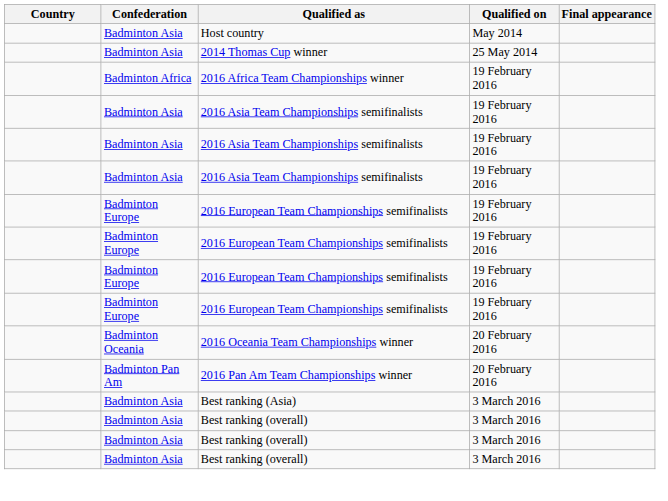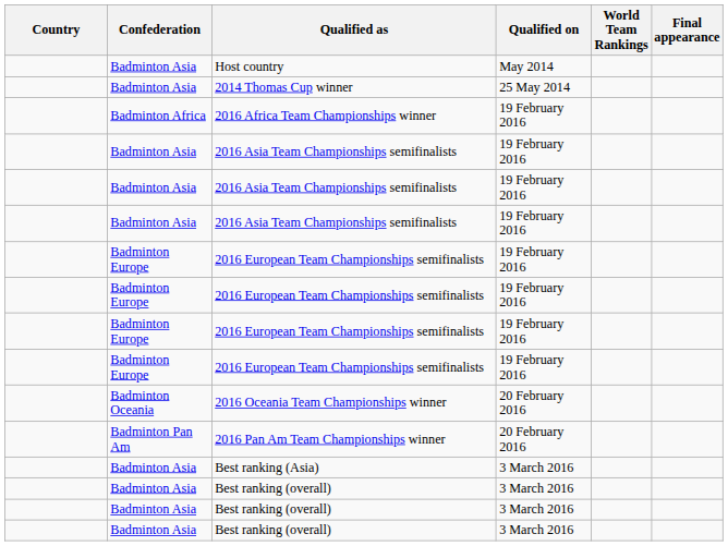+ column: World Team Rankings
